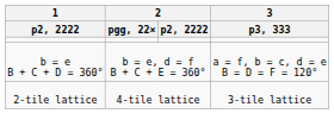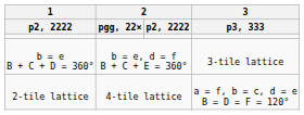b = e B + C + D = 360° | 3 / p3, 333: a = f, b = c, d = e B = D = F = 120° -> 3-tile lattice
2-tile lattice | 3 / p3, 333: 3-tile lattice -> a = f, b = c, d = e B = D = F = 120°
